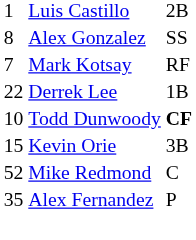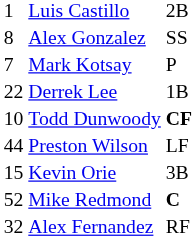Mark Kotsay | column 3: RF -> P
+ row: 44 | Preston Wilson | LF
Mike Redmond | column 3: normal -> bold
Alex Fernandez | column 1: 35 -> 32
Alex Fernandez | column 3: P -> RF
